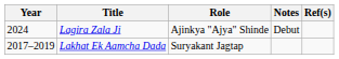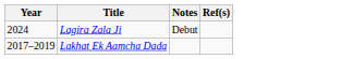- column: Role | Ajinkya "Ajya" Shinde | Suryakant Jagtap
